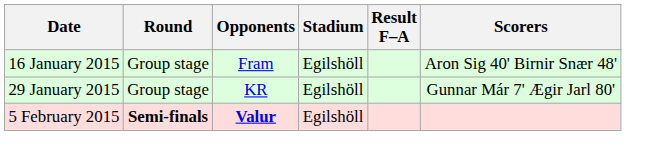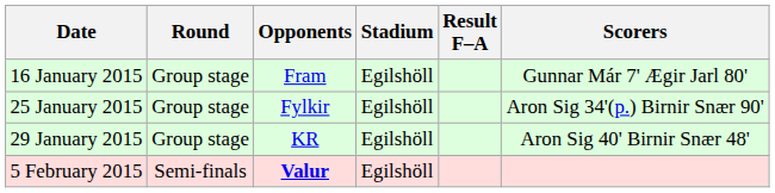16 January 2015 | Scorers: Aron Sig 40' Birnir Snær 48' -> Gunnar Már 7' Ægir Jarl 80'
+ row: 25 January 2015 | Group stage | Fylkir | Egilshöll | Aron Sig 34'(p.) Birnir Snær 90'
29 January 2015 | Scorers: Gunnar Már 7' Ægir Jarl 80' -> Aron Sig 40' Birnir Snær 48'
5 February 2015 | Round: bold -> normal
